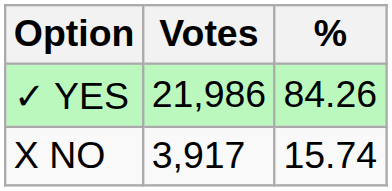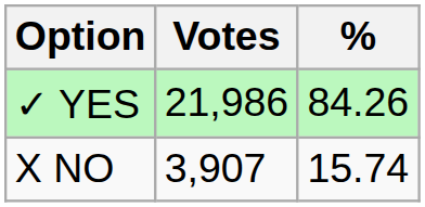X NO | Votes: 3,917 -> 3,907
